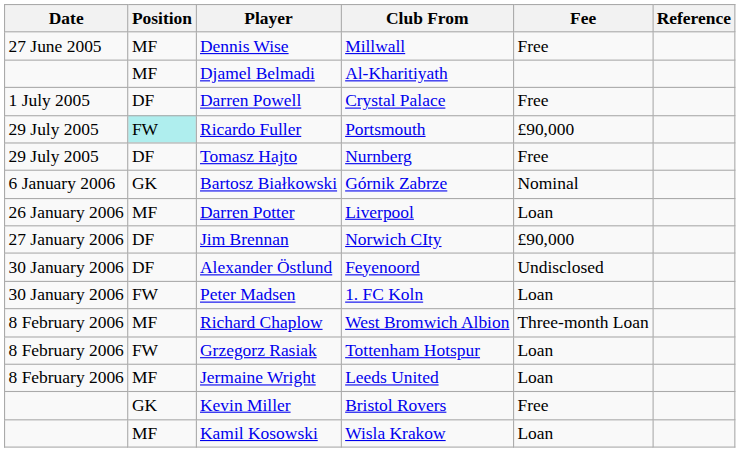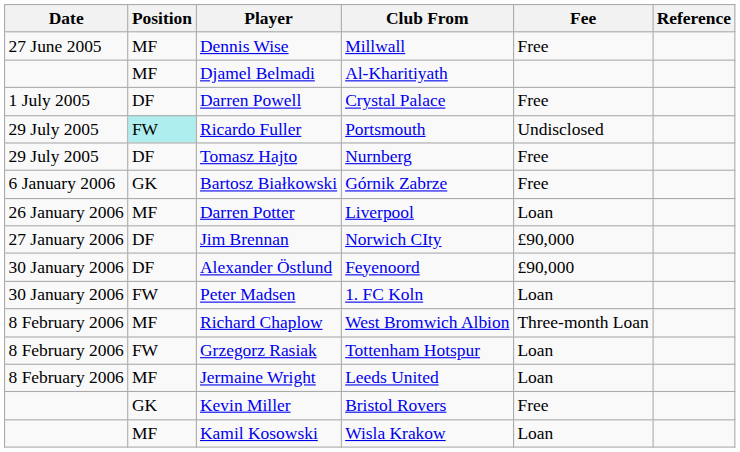Ricardo Fuller | Fee: £90,000 -> Undisclosed
Bartosz Białkowski | Fee: Nominal -> Free
Alexander Östlund | Fee: Undisclosed -> £90,000
